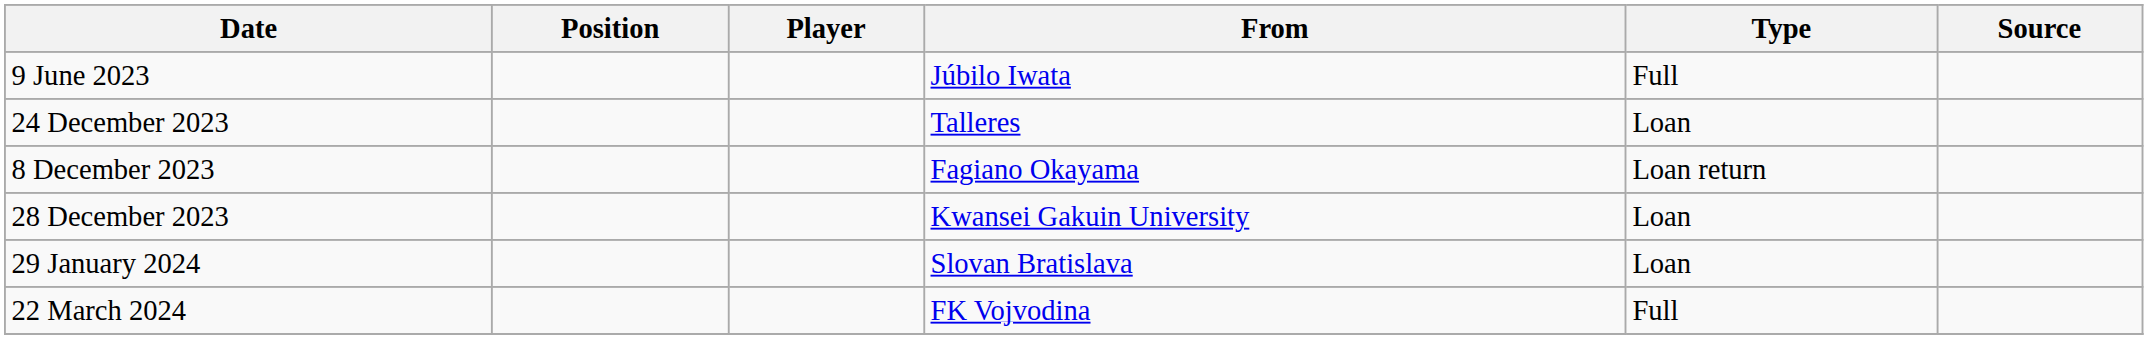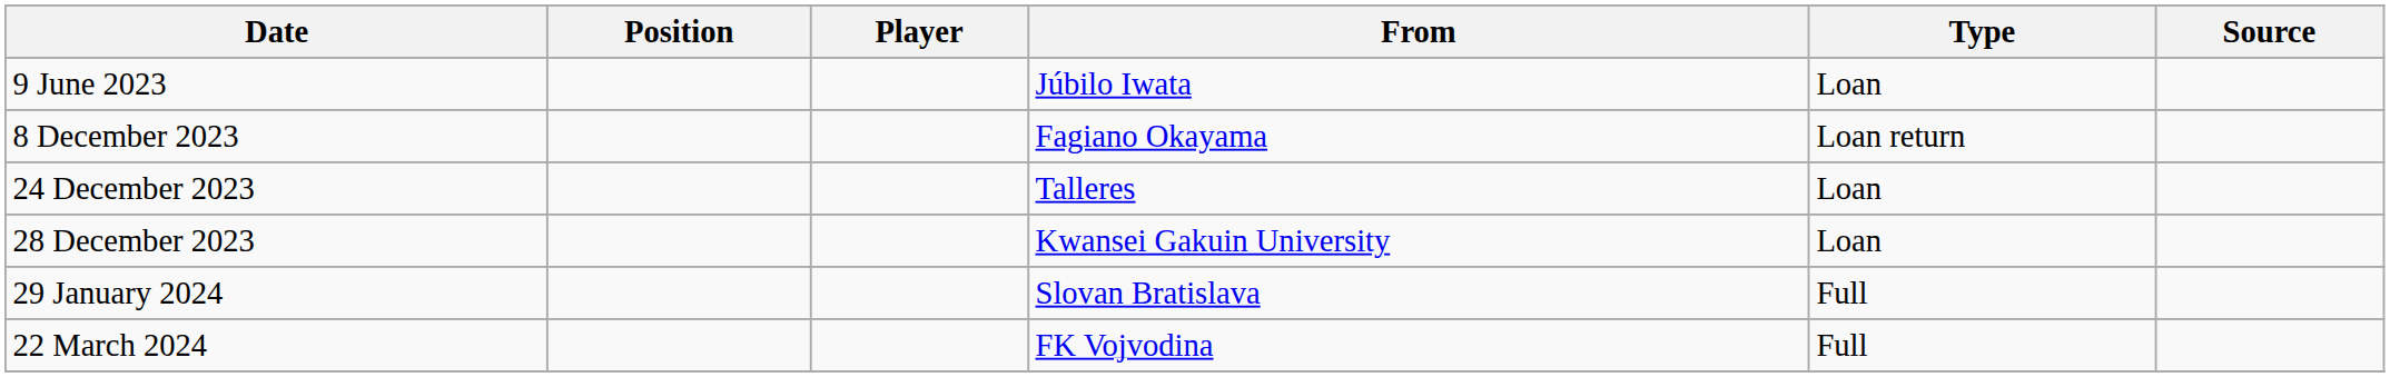9 June 2023 | Type: Full -> Loan
rows swapped: 8 December 2023 <-> 24 December 2023
29 January 2024 | Type: Loan -> Full
